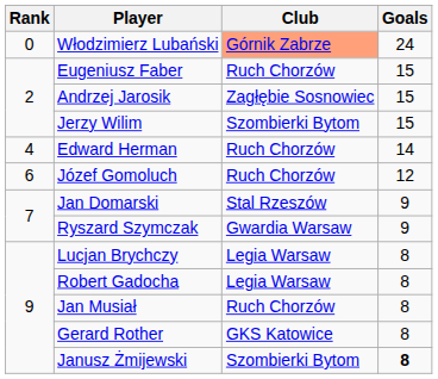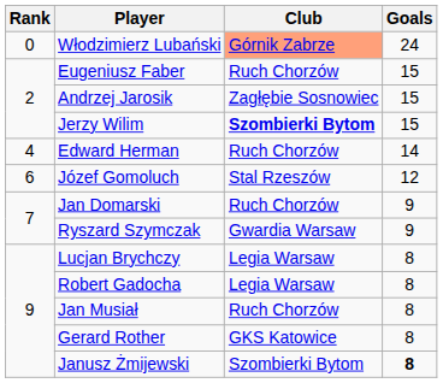Jerzy Wilim | Club: normal -> bold
Józef Gomoluch | Club: Ruch Chorzów -> Stal Rzeszów
Jan Domarski | Club: Stal Rzeszów -> Ruch Chorzów
